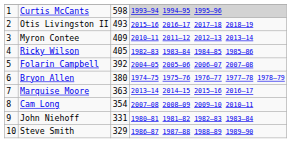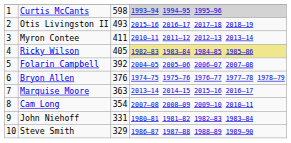Myron Contee | column 3: 409 -> 411
Ricky Wilson | column 4: no background -> khaki background
Bryon Allen | column 3: 380 -> 376
